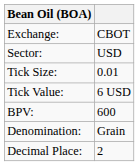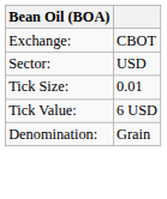- row: BPV: | 600
- row: Decimal Place: | 2
